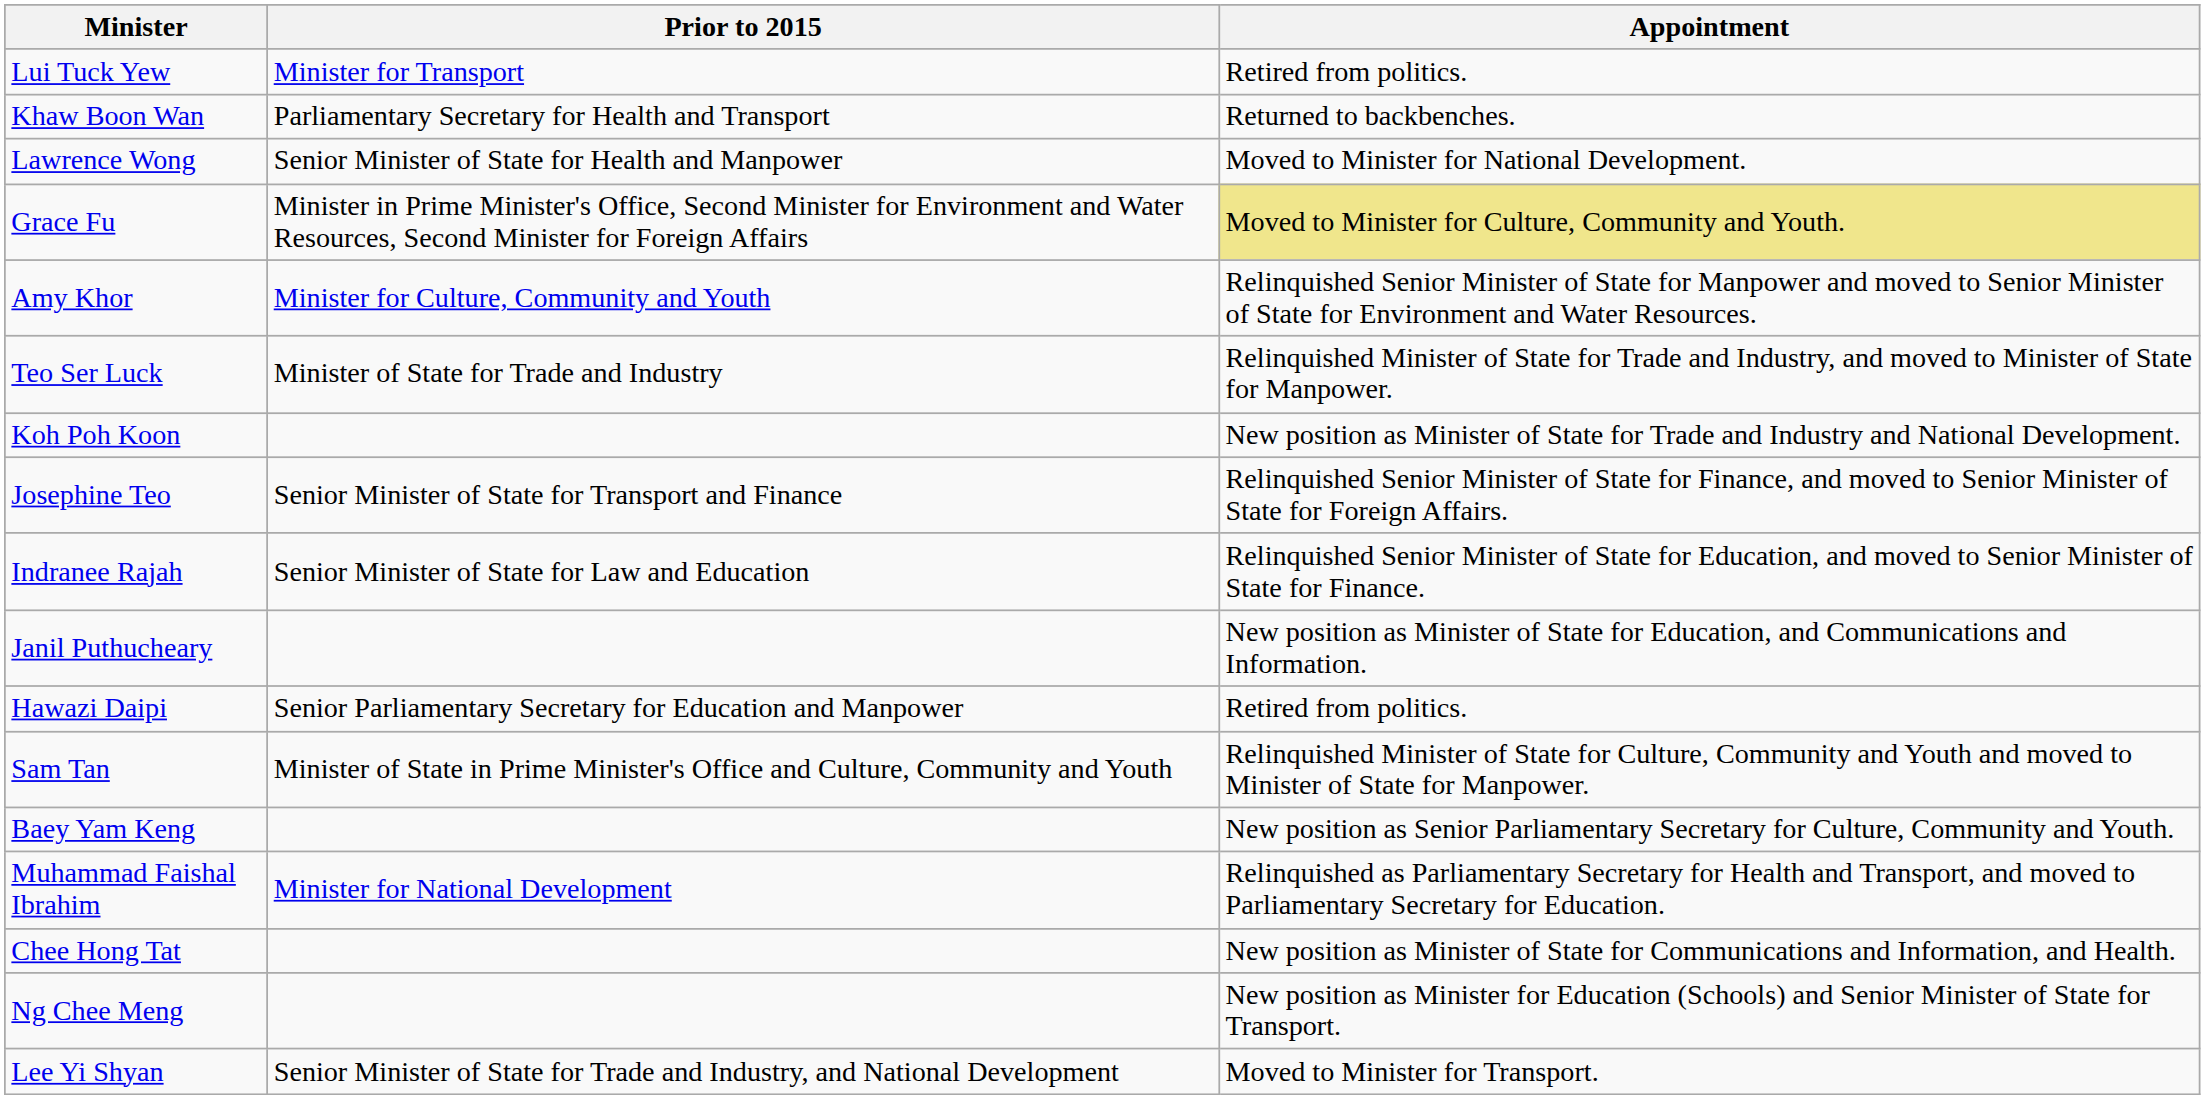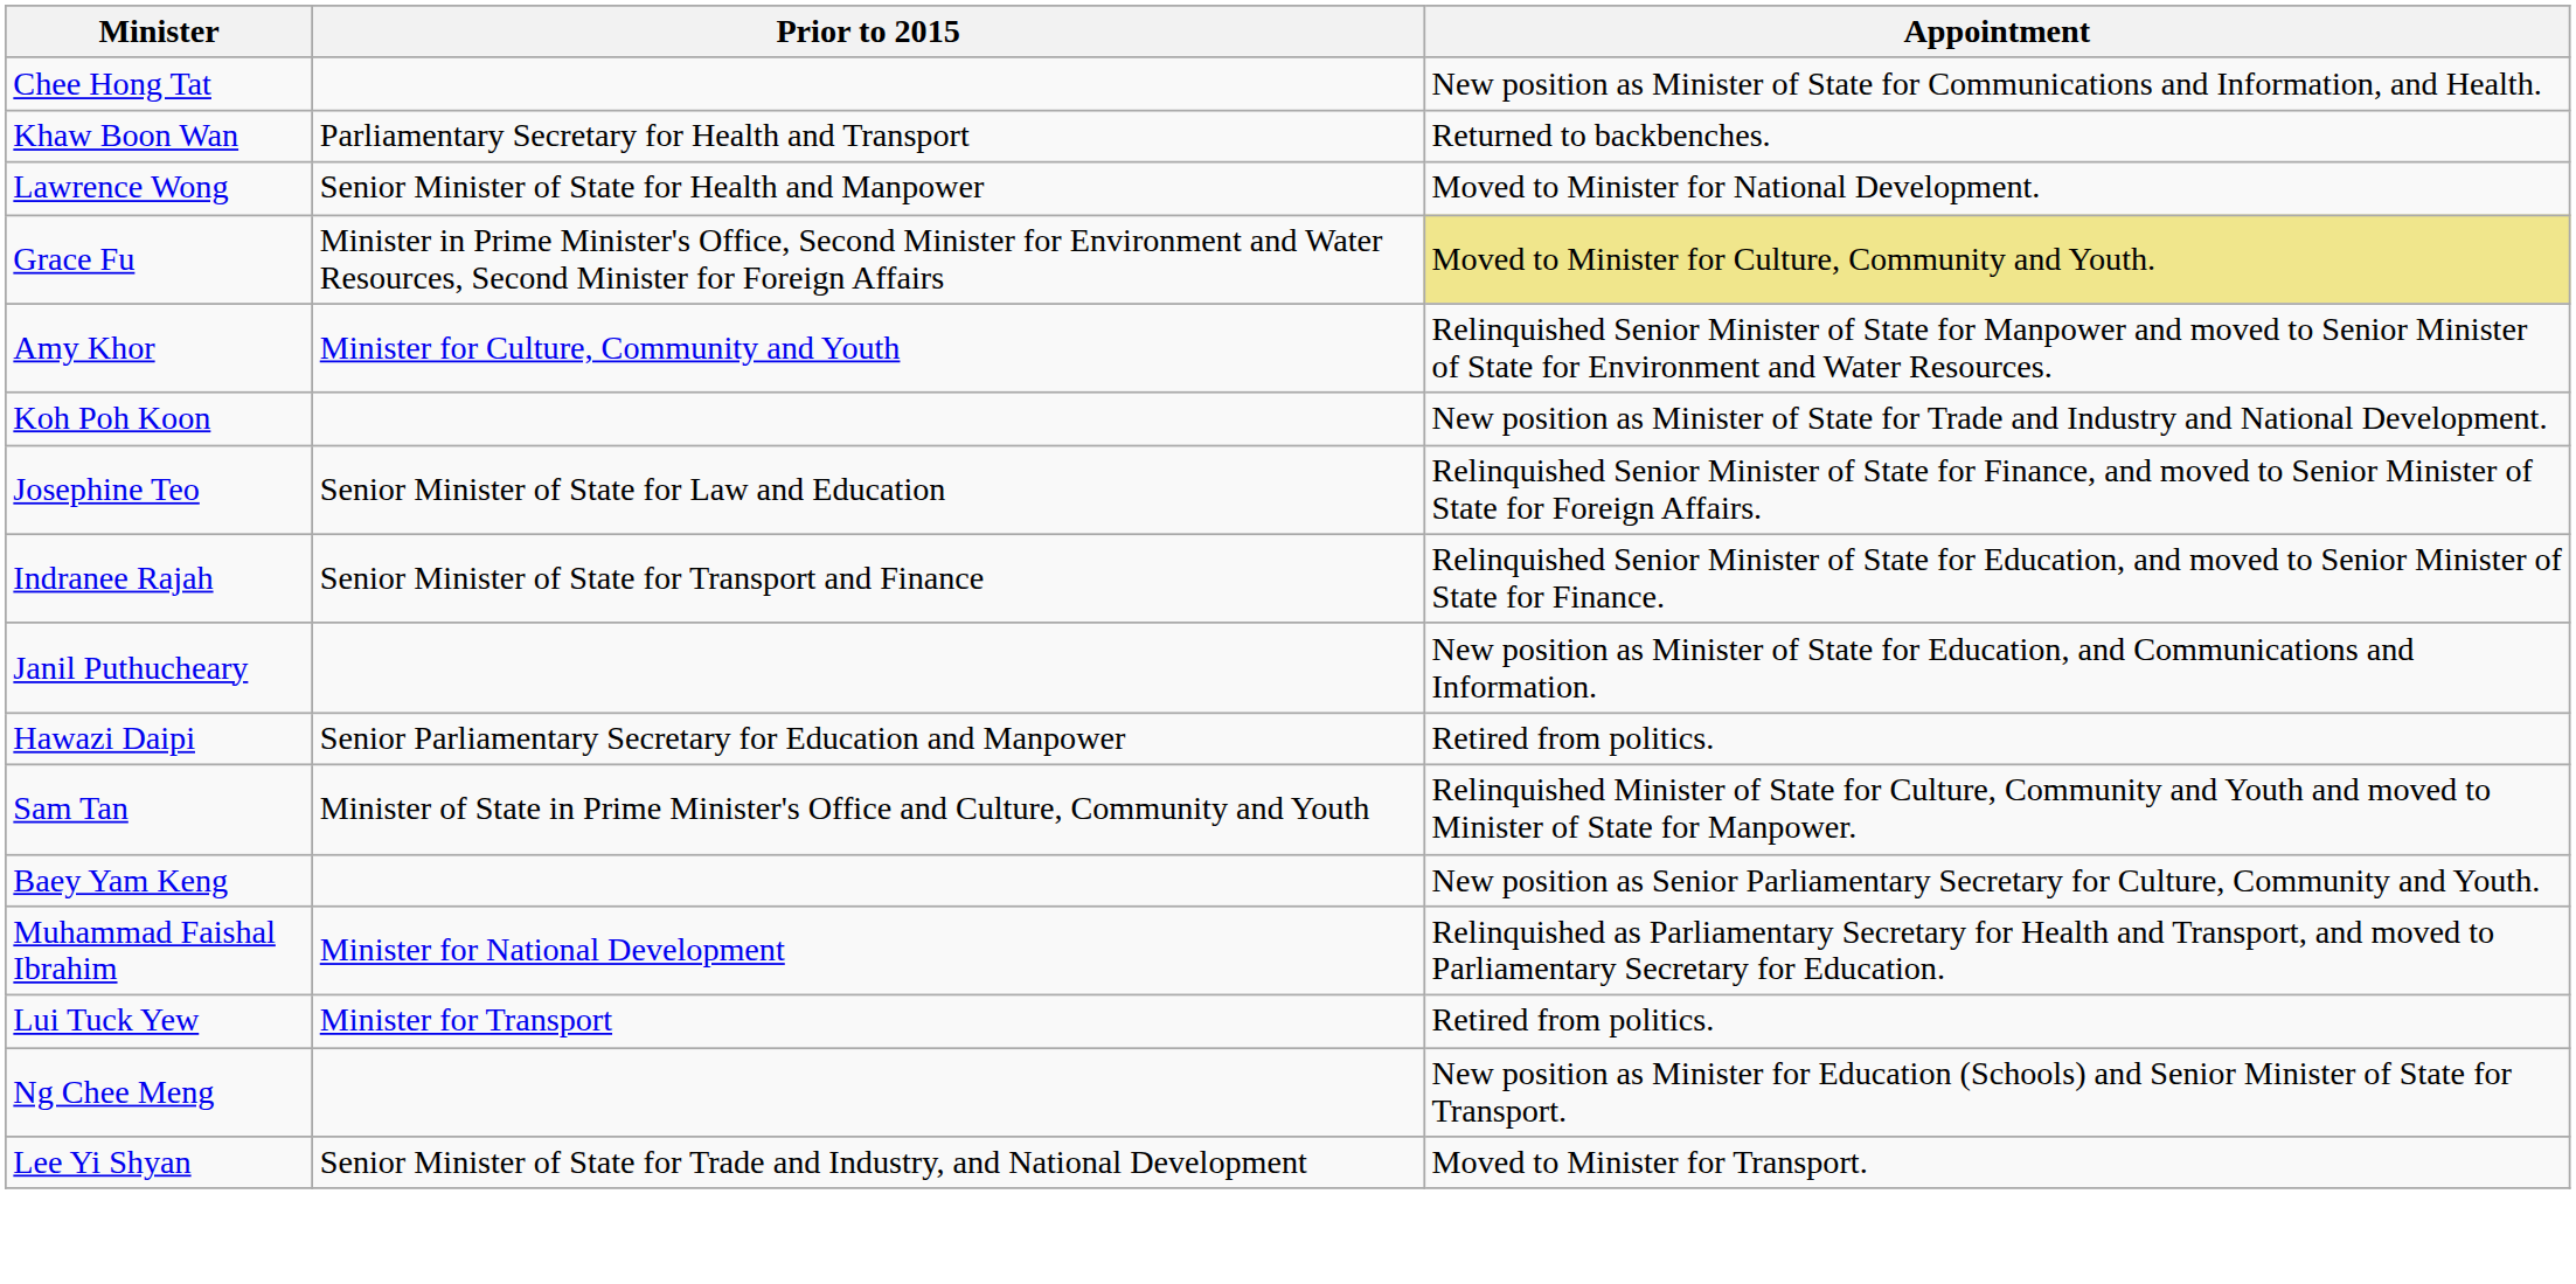rows swapped: Lui Tuck Yew <-> Chee Hong Tat
- row: Teo Ser Luck | Minister of State for Trade and Industry | Relinquished Minister of State for Trade and Industry, and moved to Minister of State for Manpower.
Josephine Teo | Prior to 2015: Senior Minister of State for Transport and Finance -> Senior Minister of State for Law and Education
Indranee Rajah | Prior to 2015: Senior Minister of State for Law and Education -> Senior Minister of State for Transport and Finance
